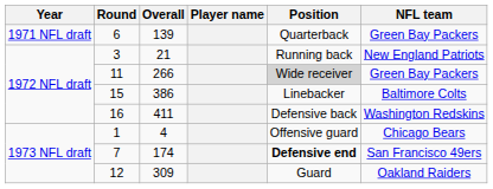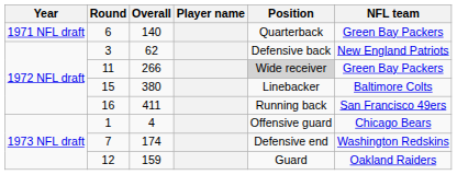6 | Overall: 139 -> 140
3 | Overall: 21 -> 62
3 | Position: Running back -> Defensive back
15 | Overall: 386 -> 380
16 | Position: Defensive back -> Running back
16 | NFL team: Washington Redskins -> San Francisco 49ers
7 | Position: bold -> normal
7 | NFL team: San Francisco 49ers -> Washington Redskins
12 | Overall: 309 -> 159
